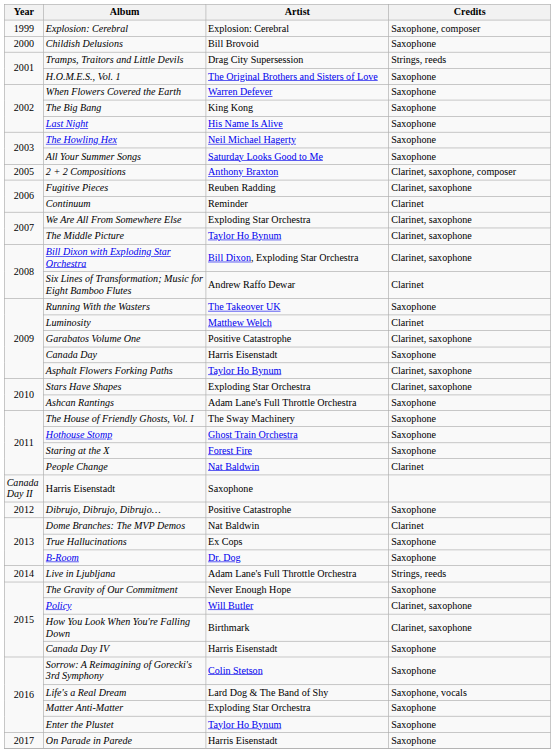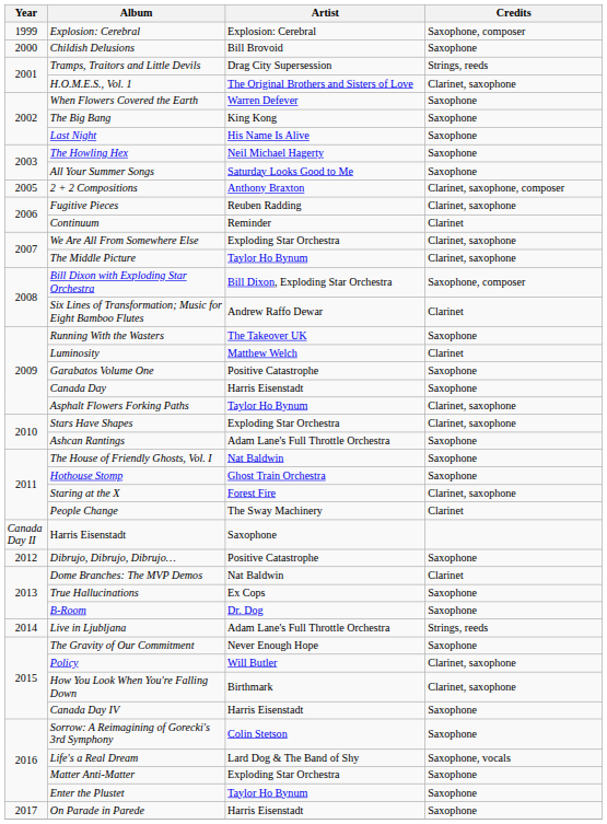H.O.M.E.S., Vol. 1 | Credits: Saxophone -> Clarinet, saxophone
Bill Dixon with Exploding Star Orchestra | Credits: Clarinet, saxophone -> Saxophone, composer
Garabatos Volume One | Credits: Clarinet, saxophone -> Saxophone
The House of Friendly Ghosts, Vol. I | Artist: The Sway Machinery -> Nat Baldwin
Staring at the X | Credits: Saxophone -> Clarinet, saxophone
People Change | Artist: Nat Baldwin -> The Sway Machinery
